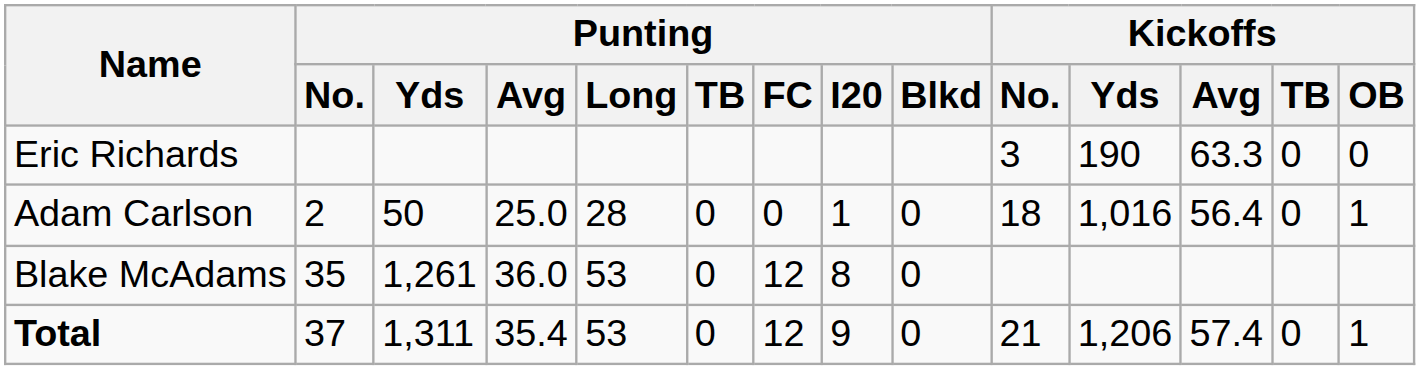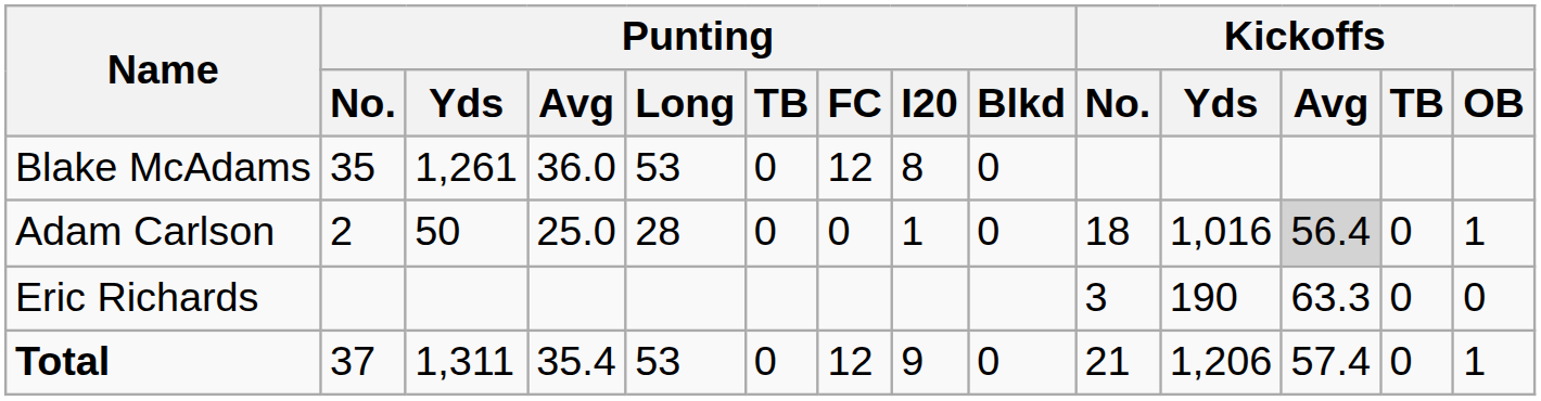rows swapped: Blake McAdams <-> Eric Richards
Adam Carlson | Kickoffs / Avg: no background -> lightgrey background
